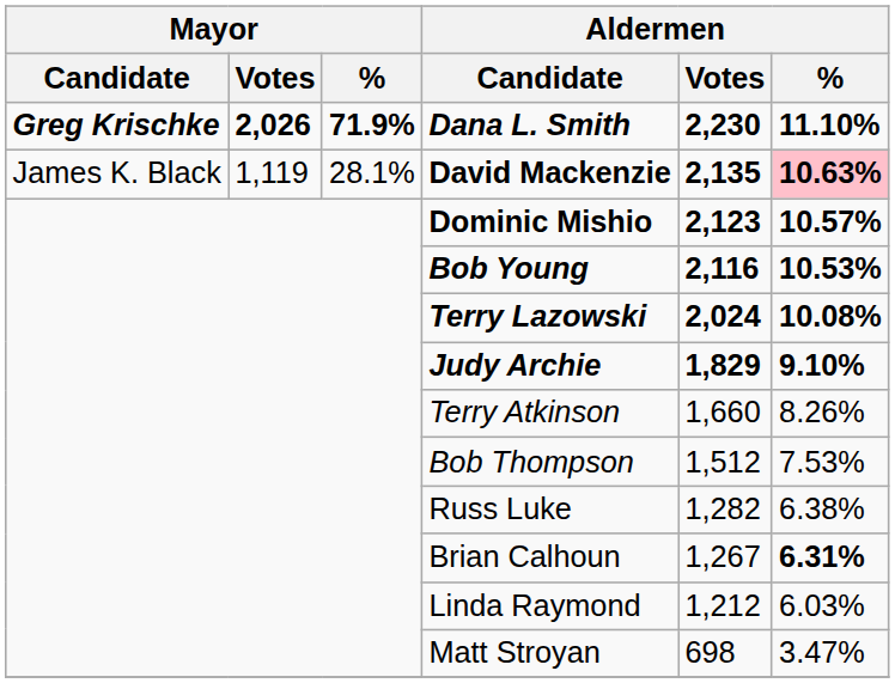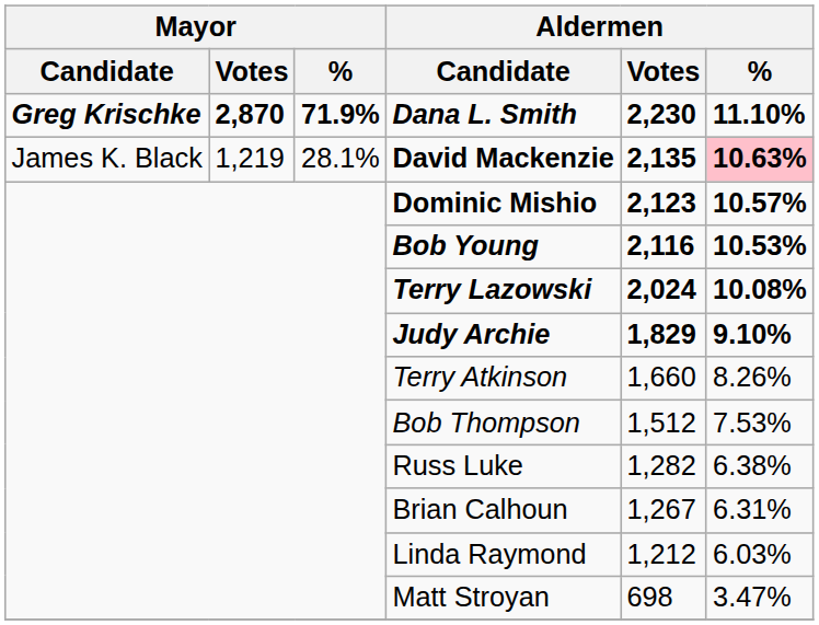Dana L. Smith | Mayor / Votes: 2,026 -> 2,870
David Mackenzie | Mayor / Votes: 1,119 -> 1,219
Brian Calhoun | Aldermen / %: bold -> normal
